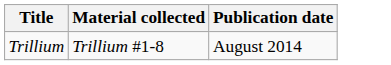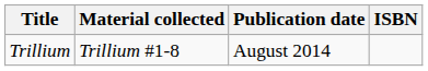+ column: ISBN
